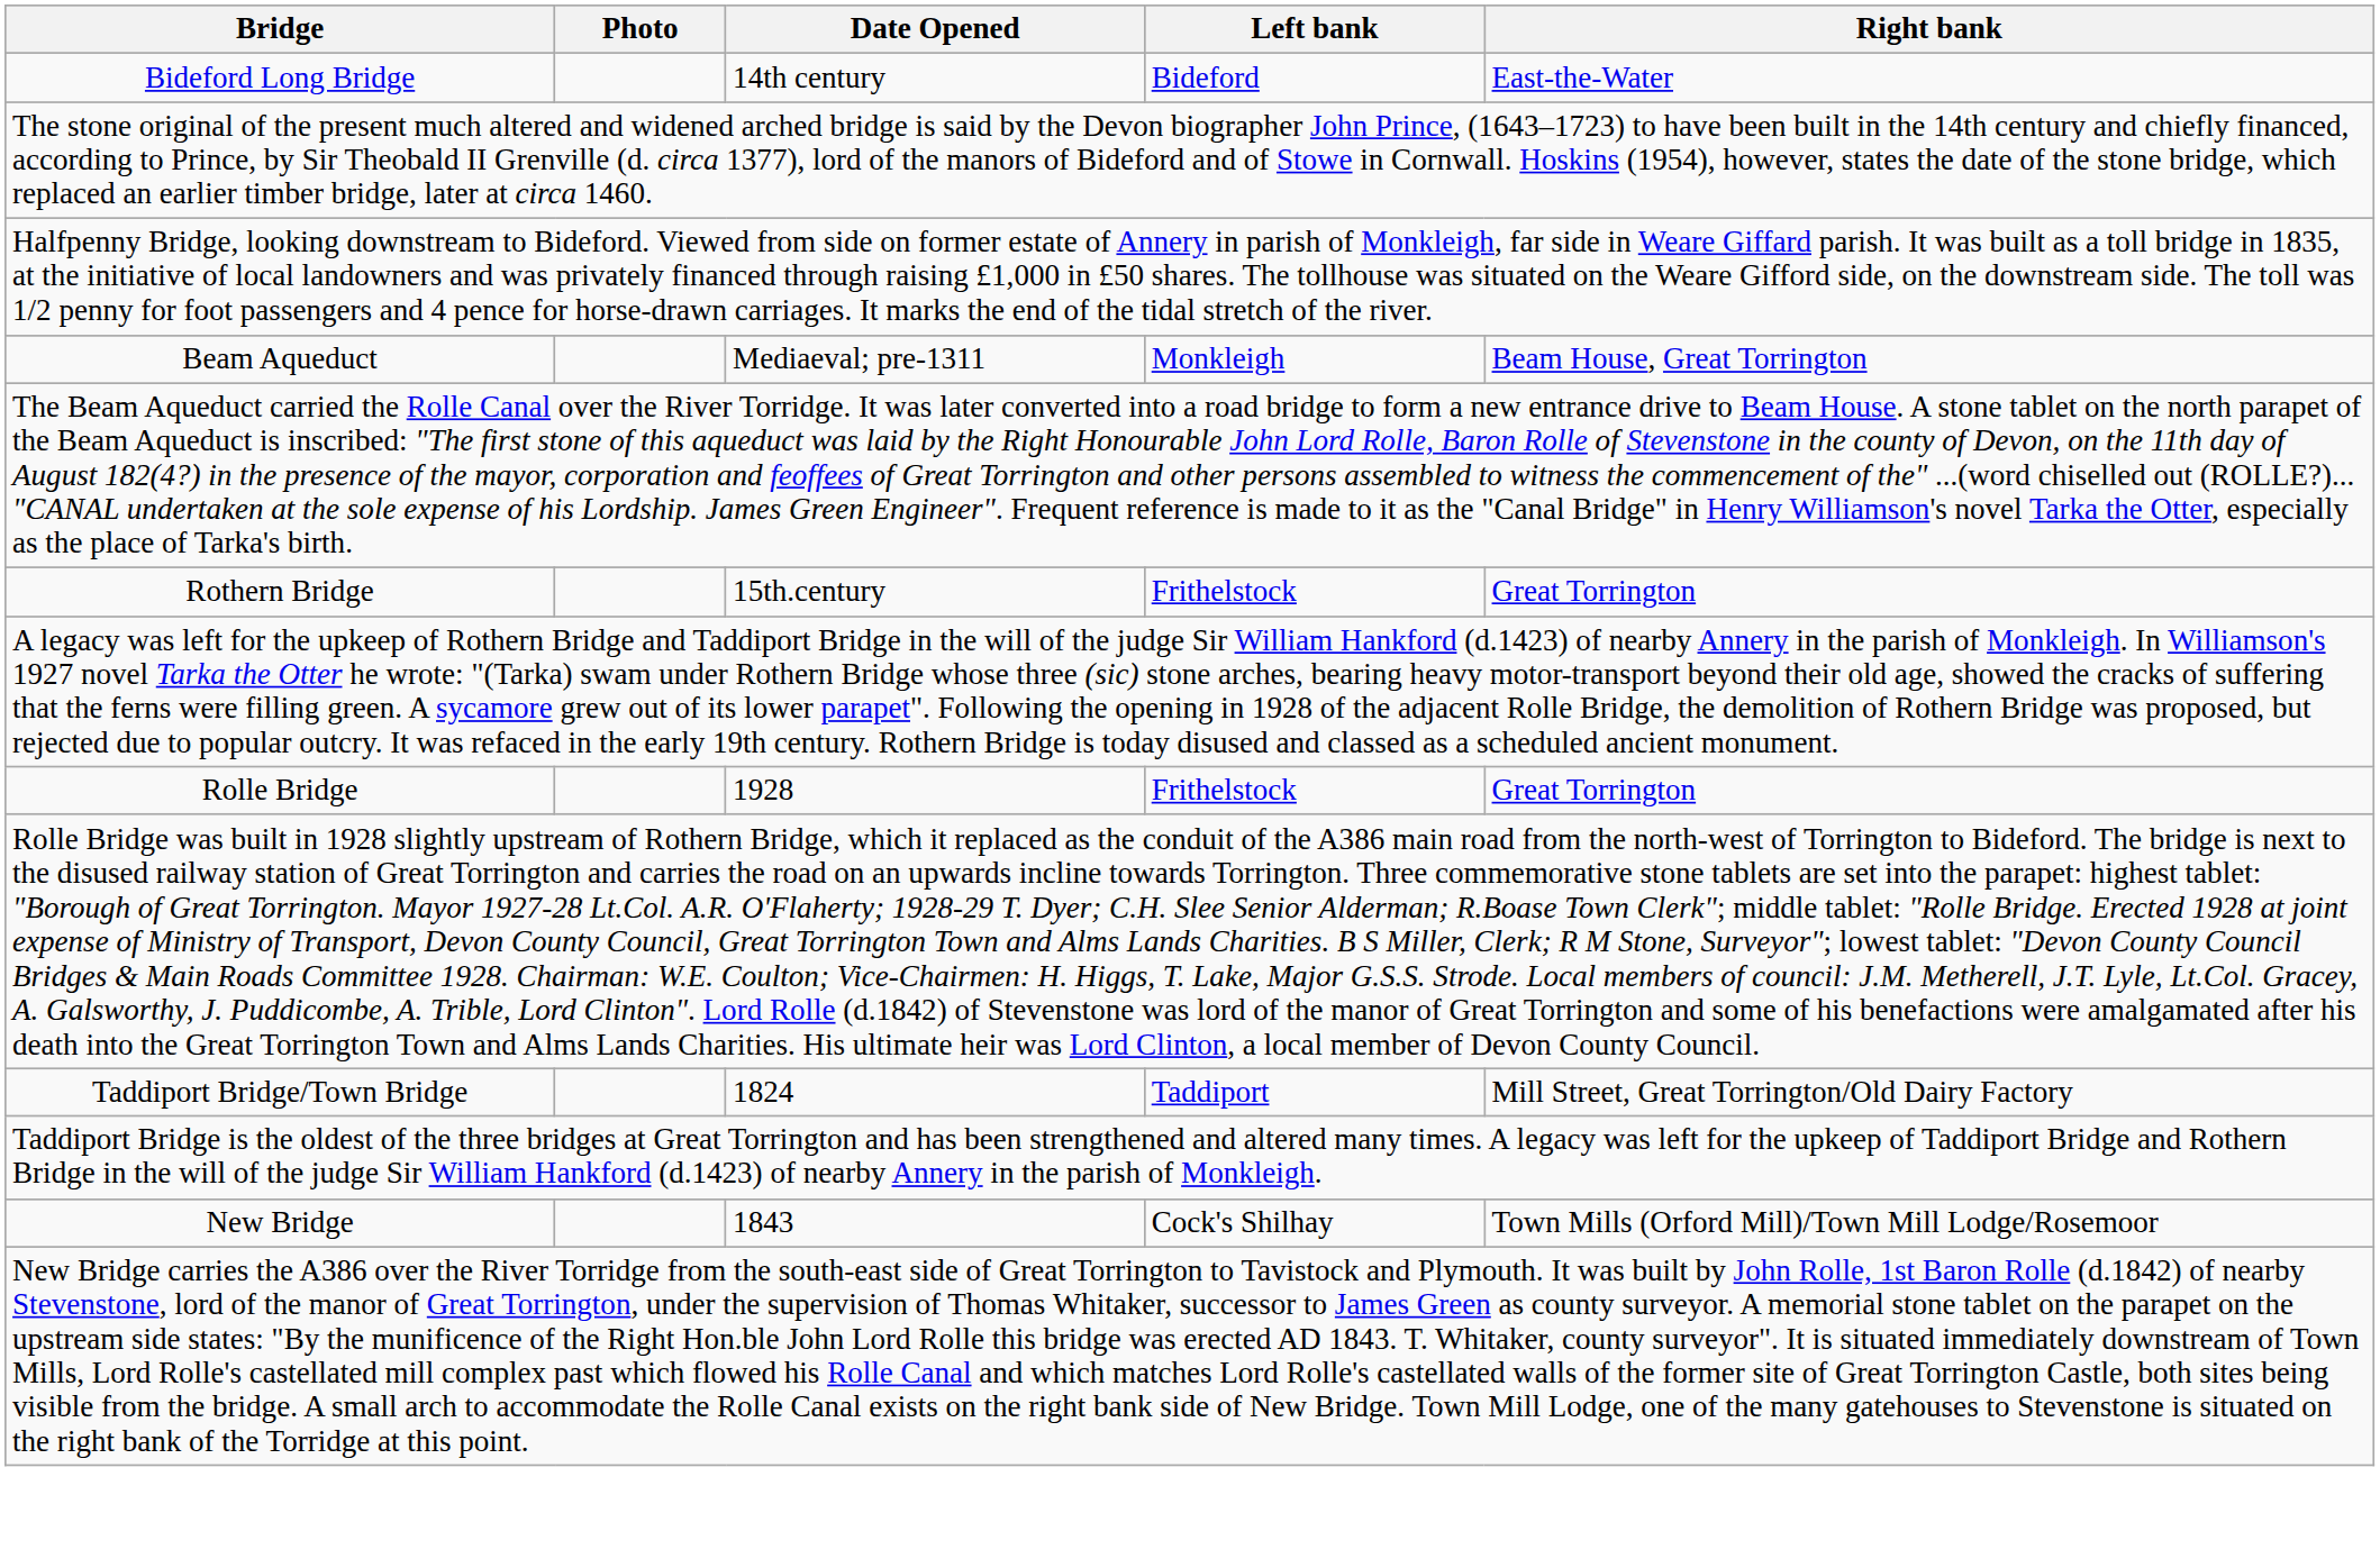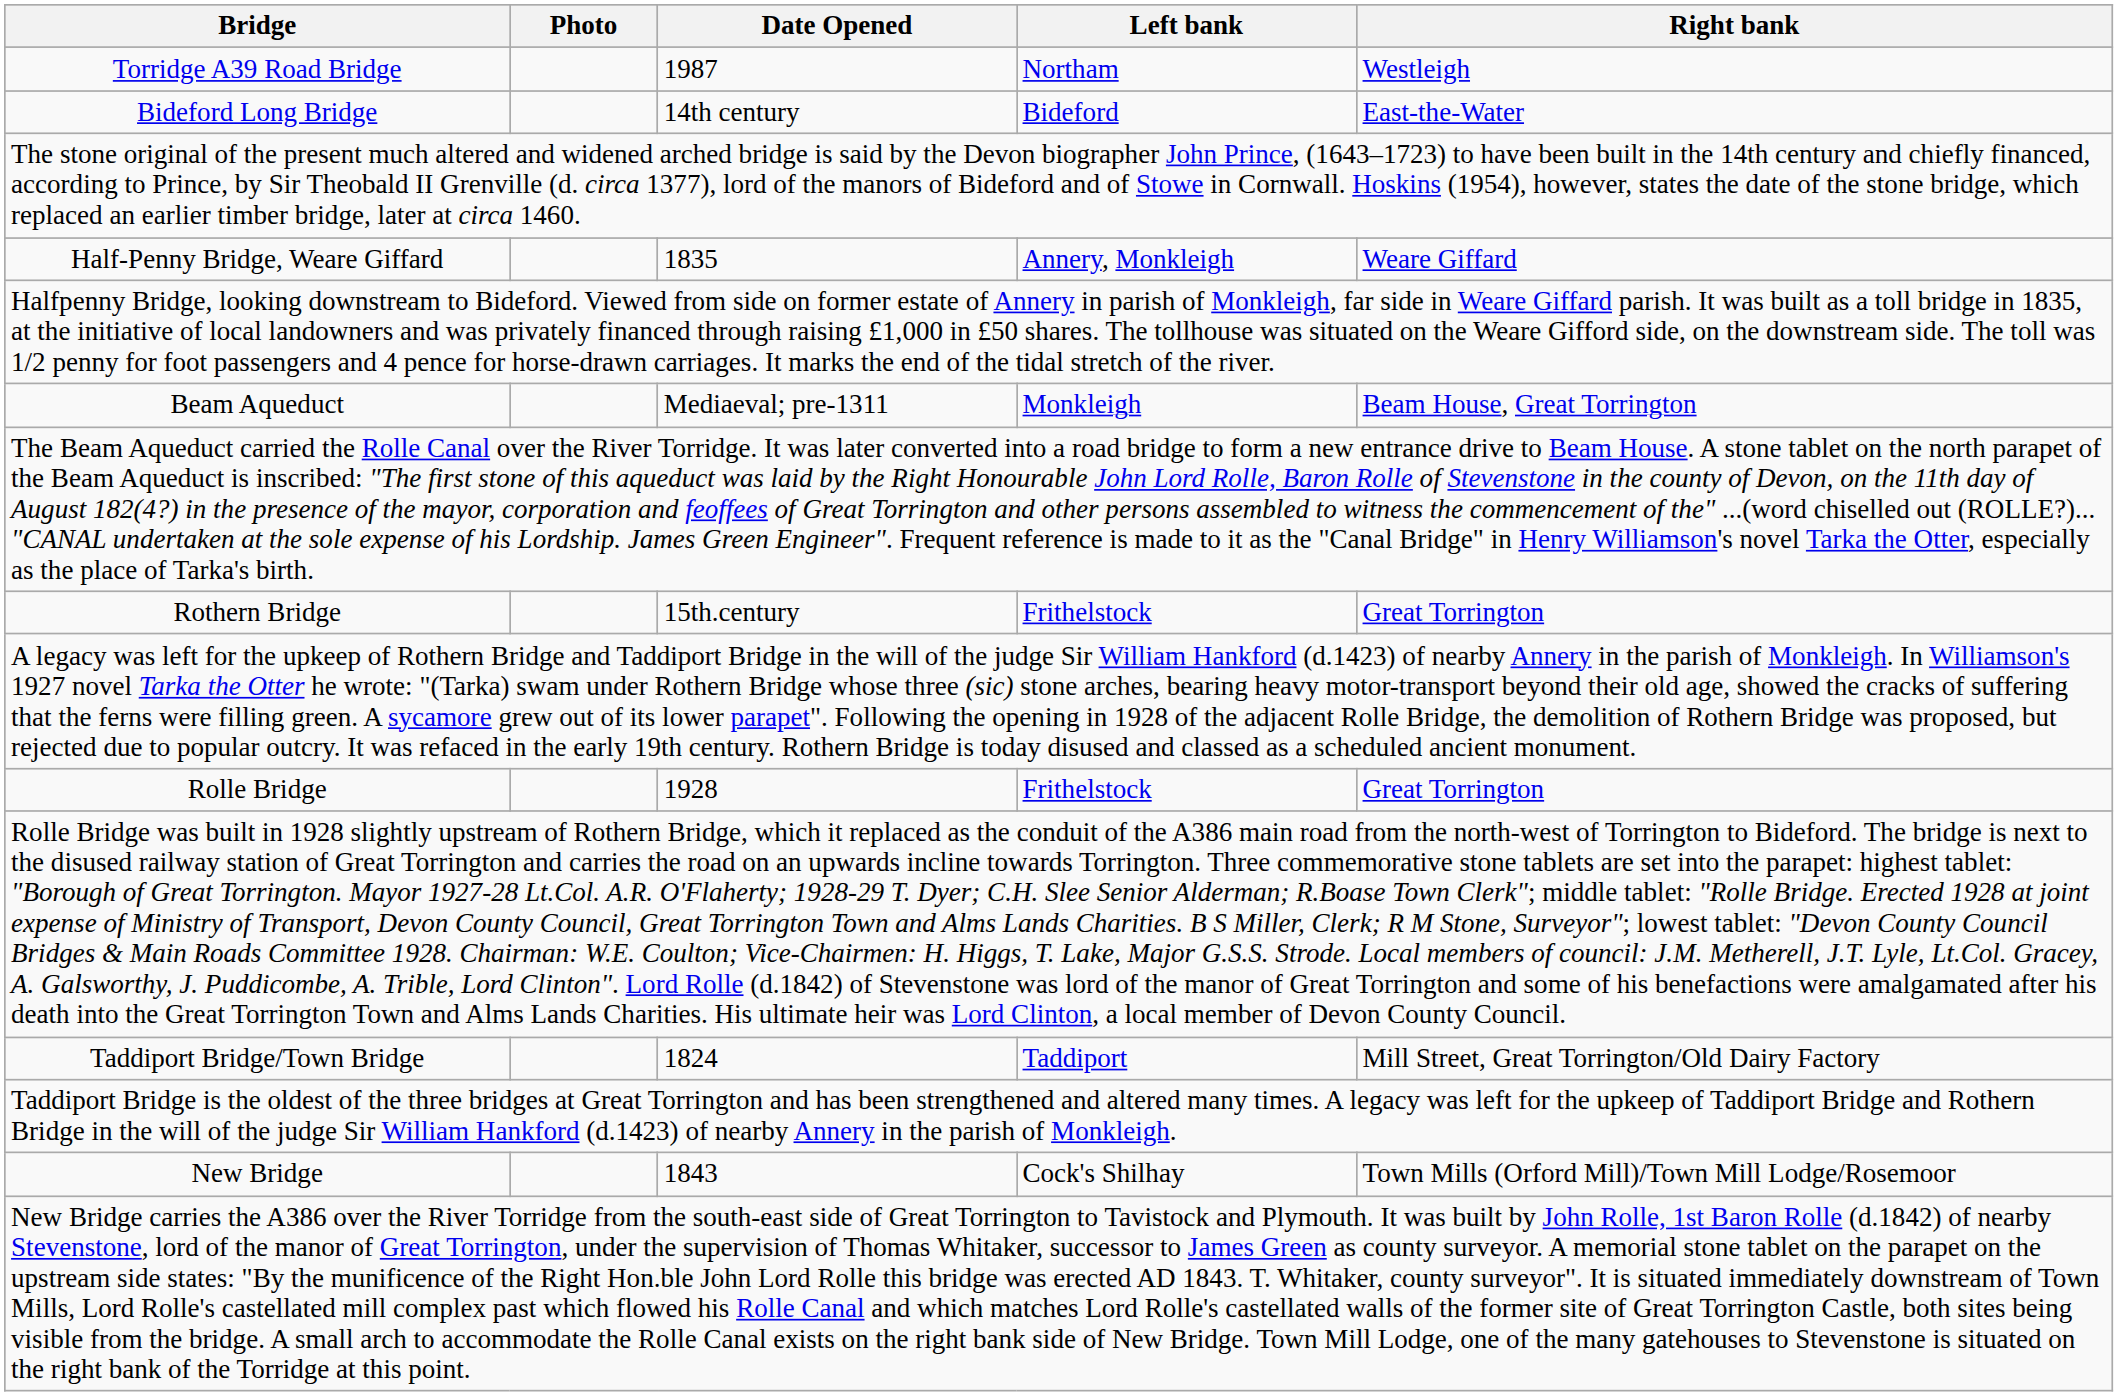+ row: Torridge A39 Road Bridge | 1987 | Northam | Westleigh
+ row: Half-Penny Bridge, Weare Giffard | 1835 | Annery, Monkleigh | Weare Giffard
